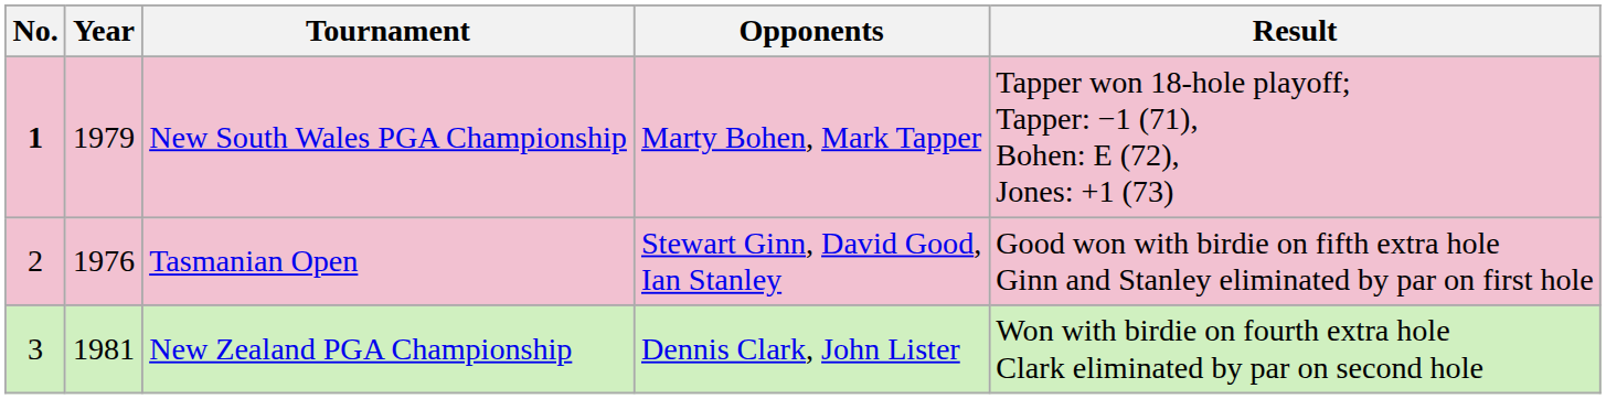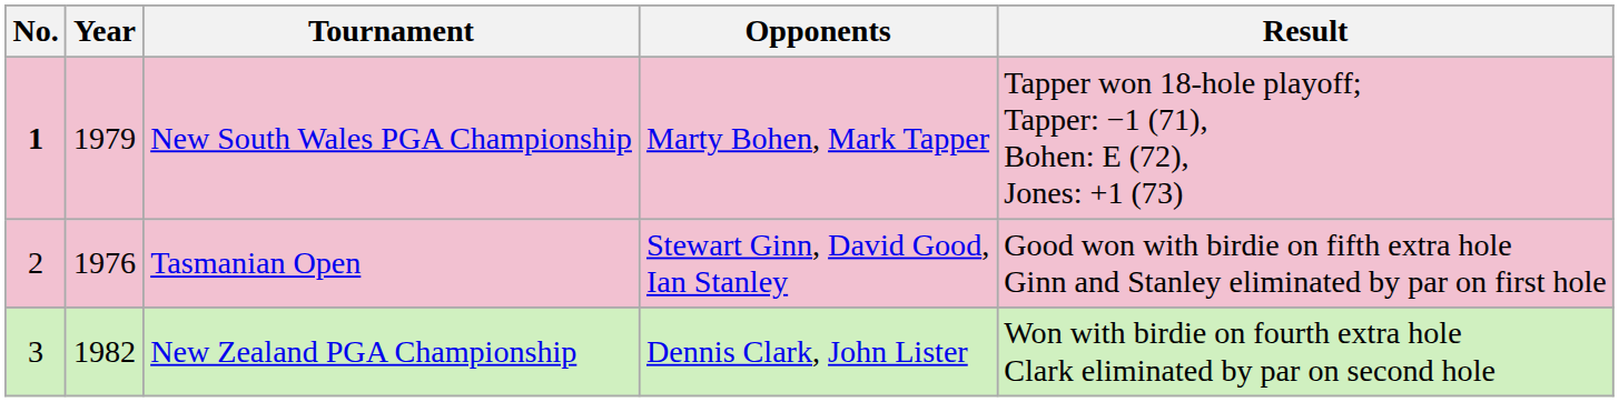New Zealand PGA Championship | Year: 1981 -> 1982
